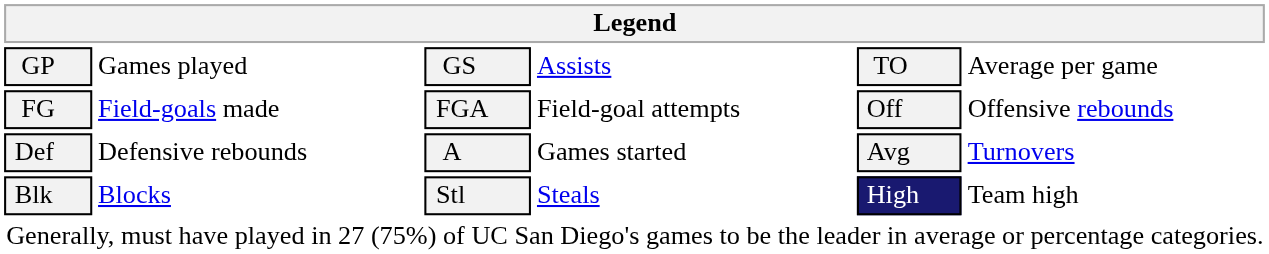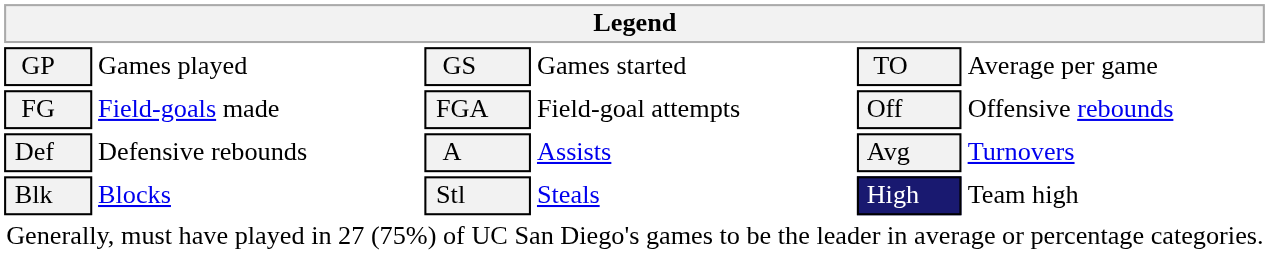GP | column 4: Assists -> Games started
Def | column 4: Games started -> Assists
